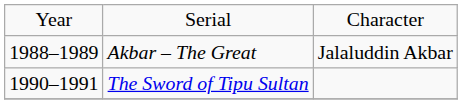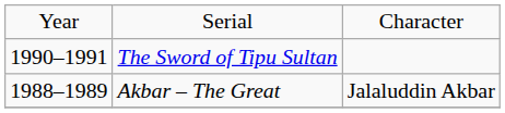rows swapped: Akbar – The Great <-> The Sword of Tipu Sultan
